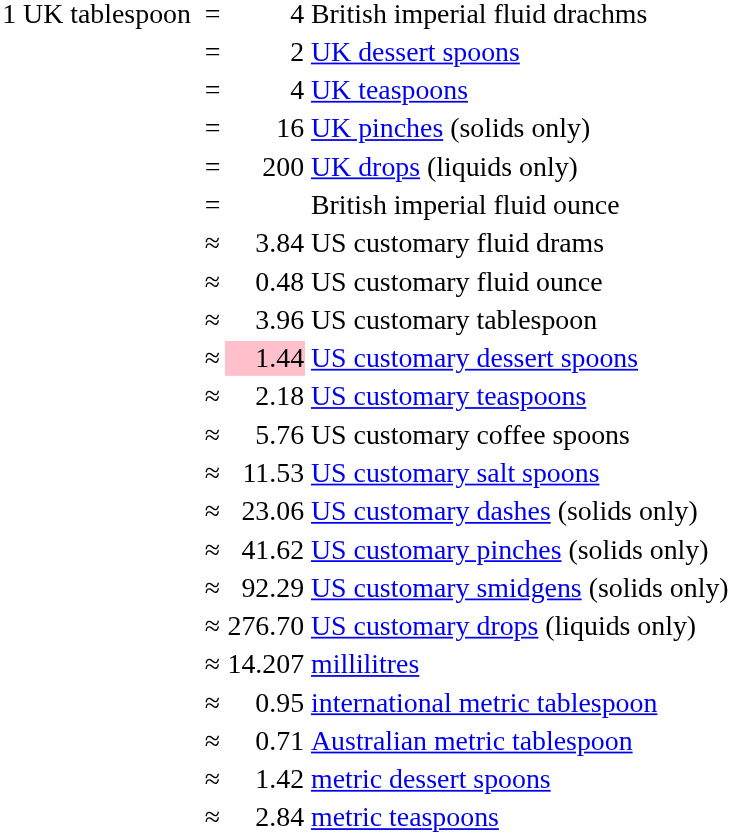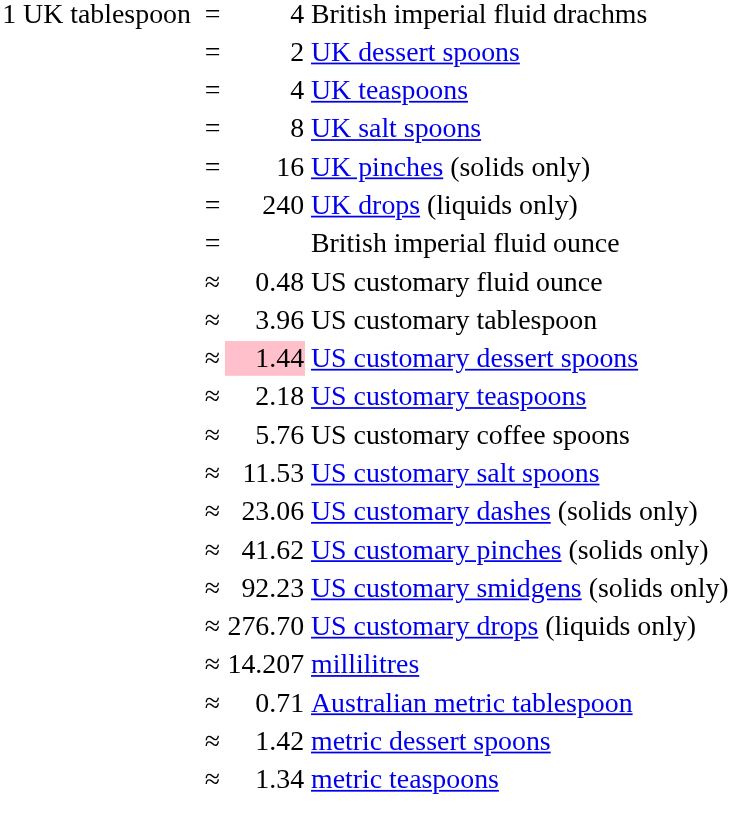+ row: = | 8 | UK salt spoons
UK drops (liquids only) | column 3: 200 -> 240
- row: ≈ | 3.84 | US customary fluid drams
US customary smidgens (solids only) | column 3: 92.29 -> 92.23
- row: ≈ | 0.95 | international metric tablespoon
metric teaspoons | column 3: 2.84 -> 1.34
